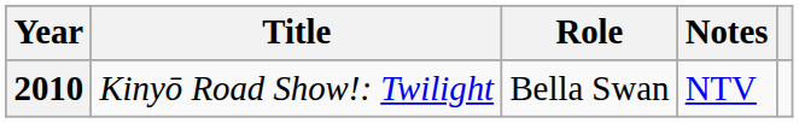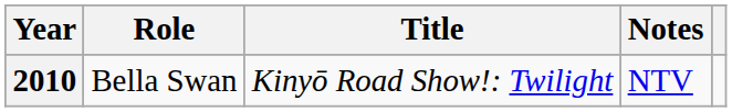columns swapped: Title <-> Role
